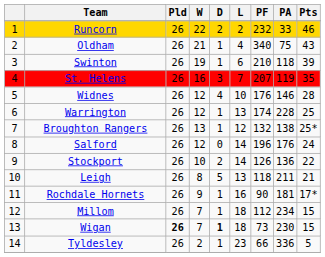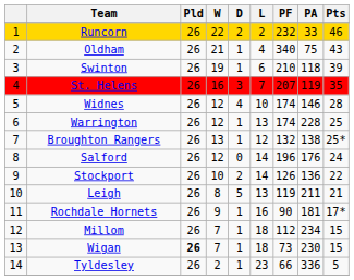Widnes | PF: 176 -> 174
Leigh | PF: 118 -> 119
Wigan | D: bold -> normal
